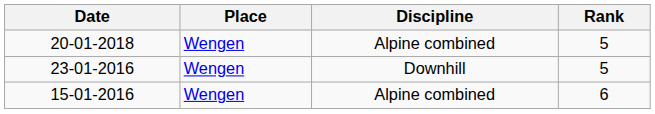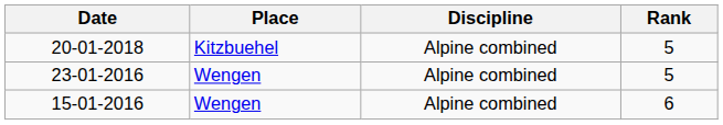20-01-2018 | Place: Wengen -> Kitzbuehel
23-01-2016 | Discipline: Downhill -> Alpine combined
